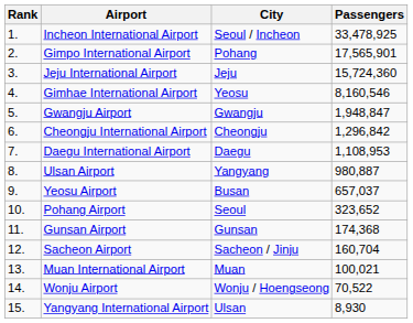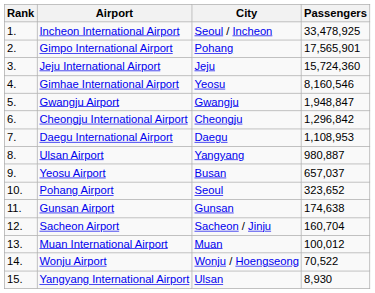Gunsan Airport | Passengers: 174,368 -> 174,638
Muan International Airport | Passengers: 100,021 -> 100,012
